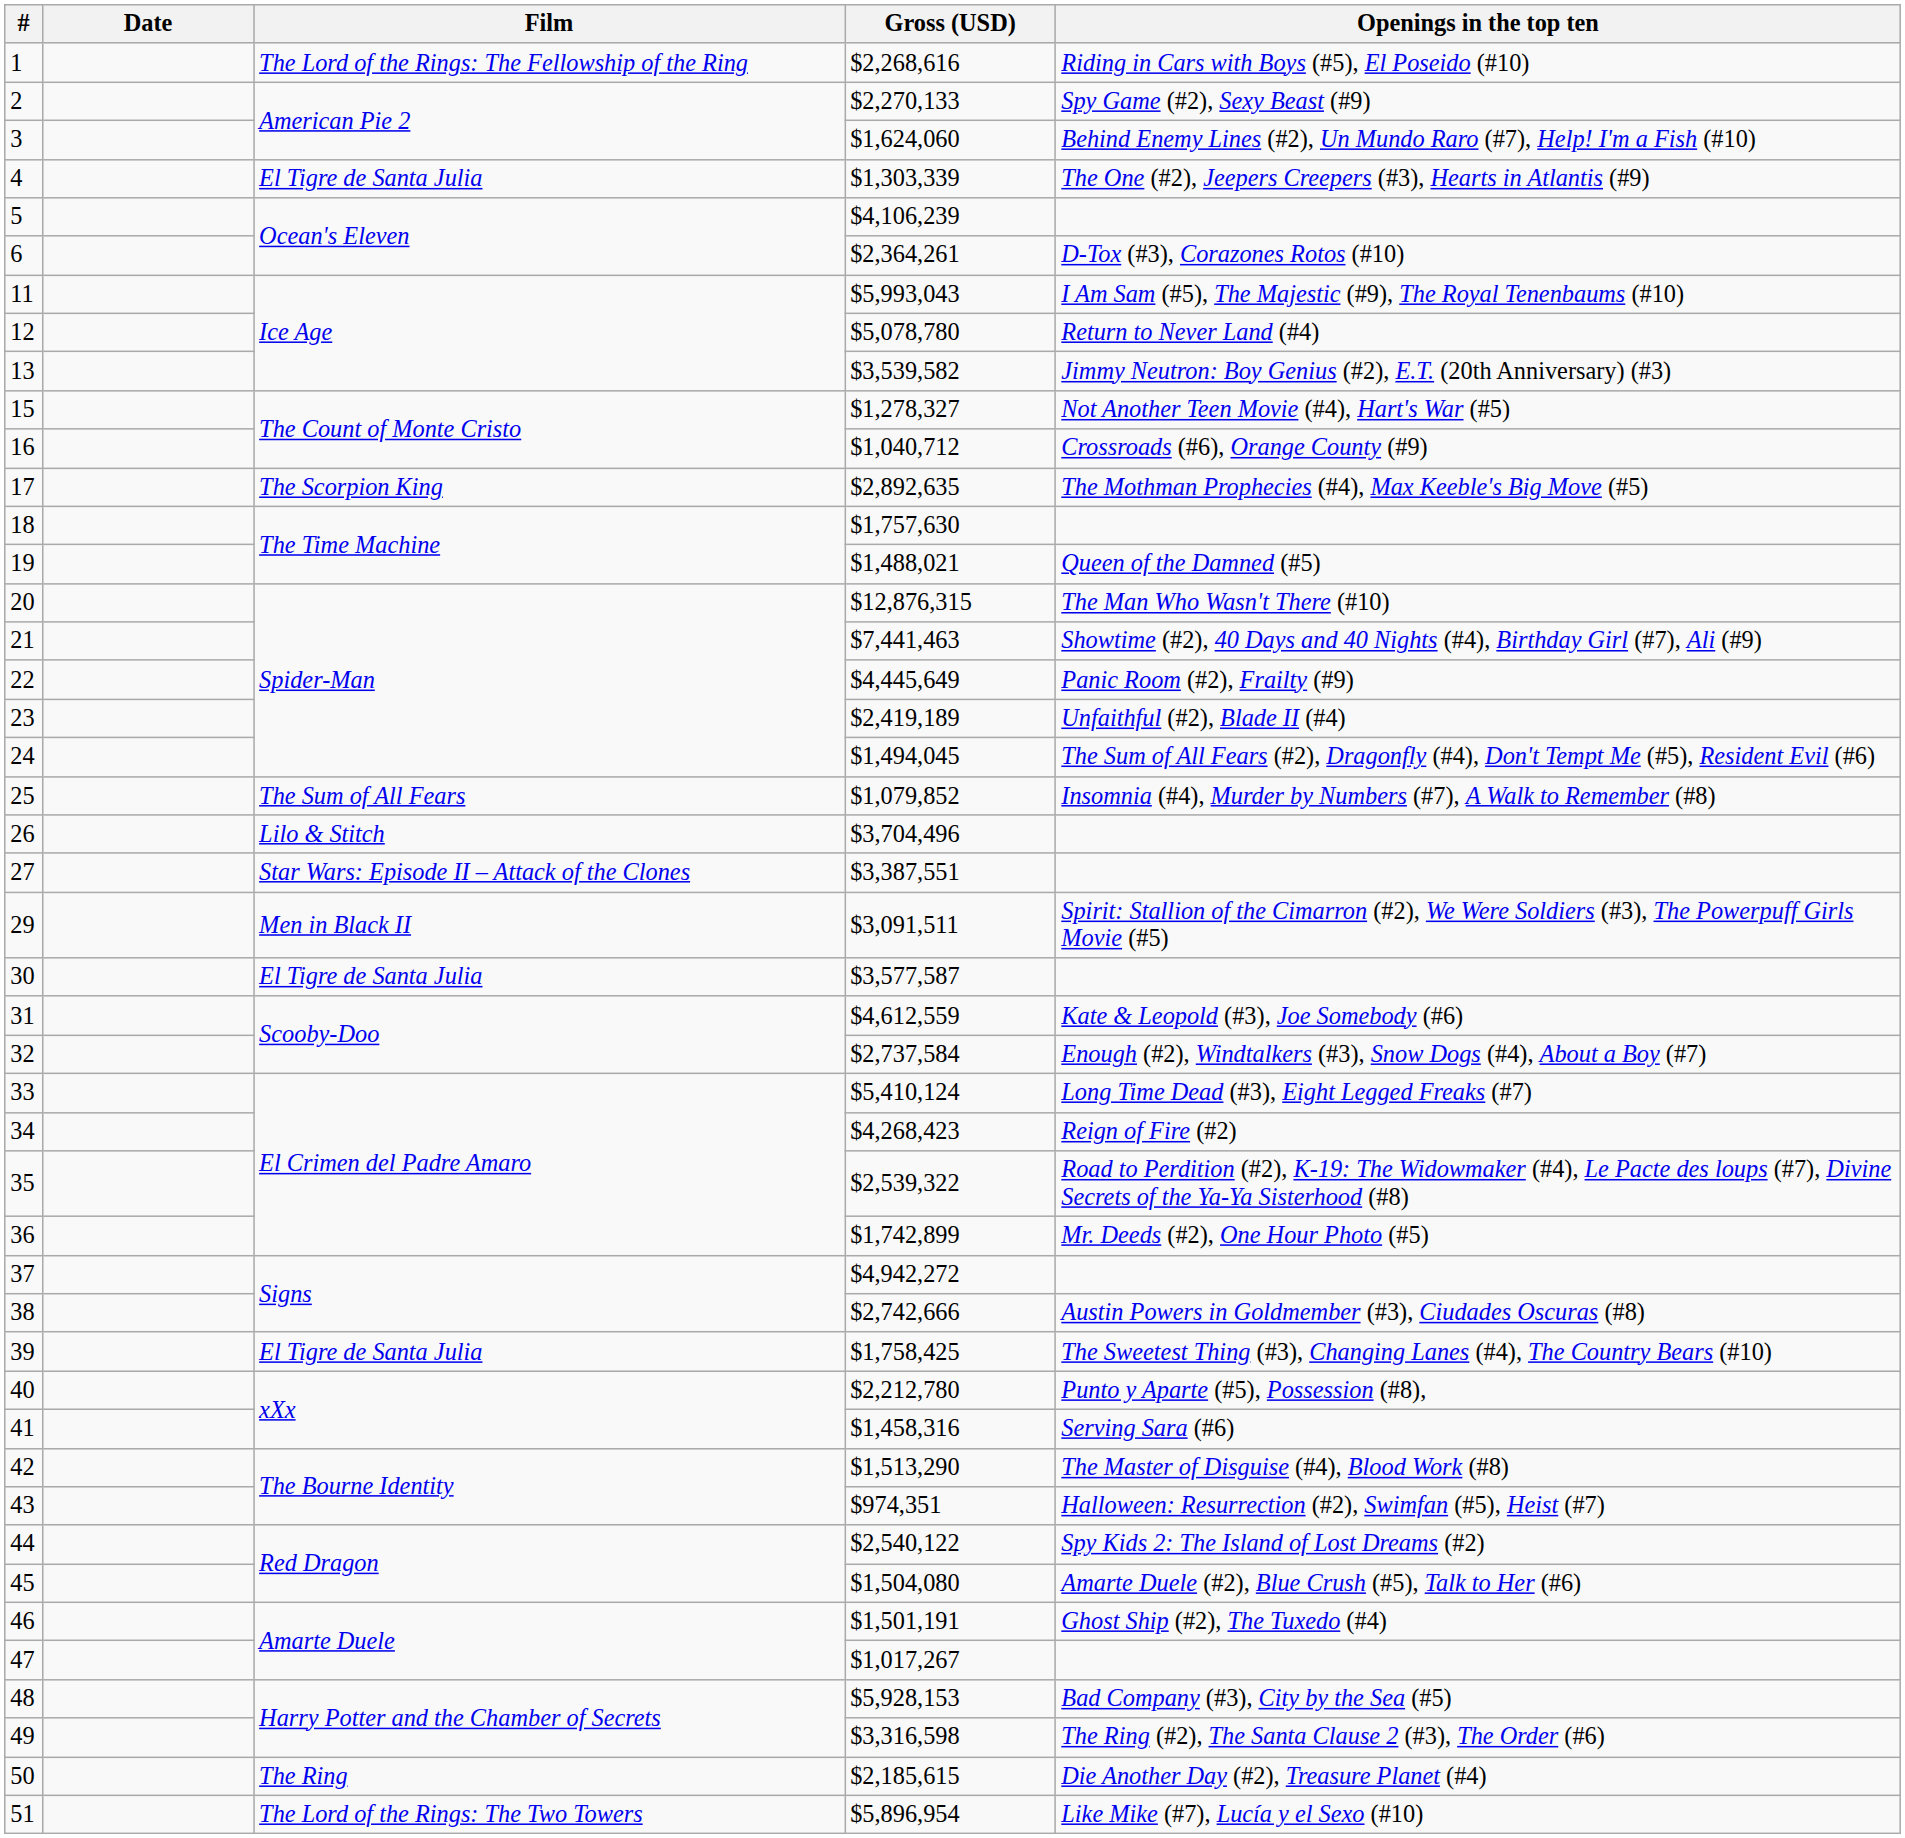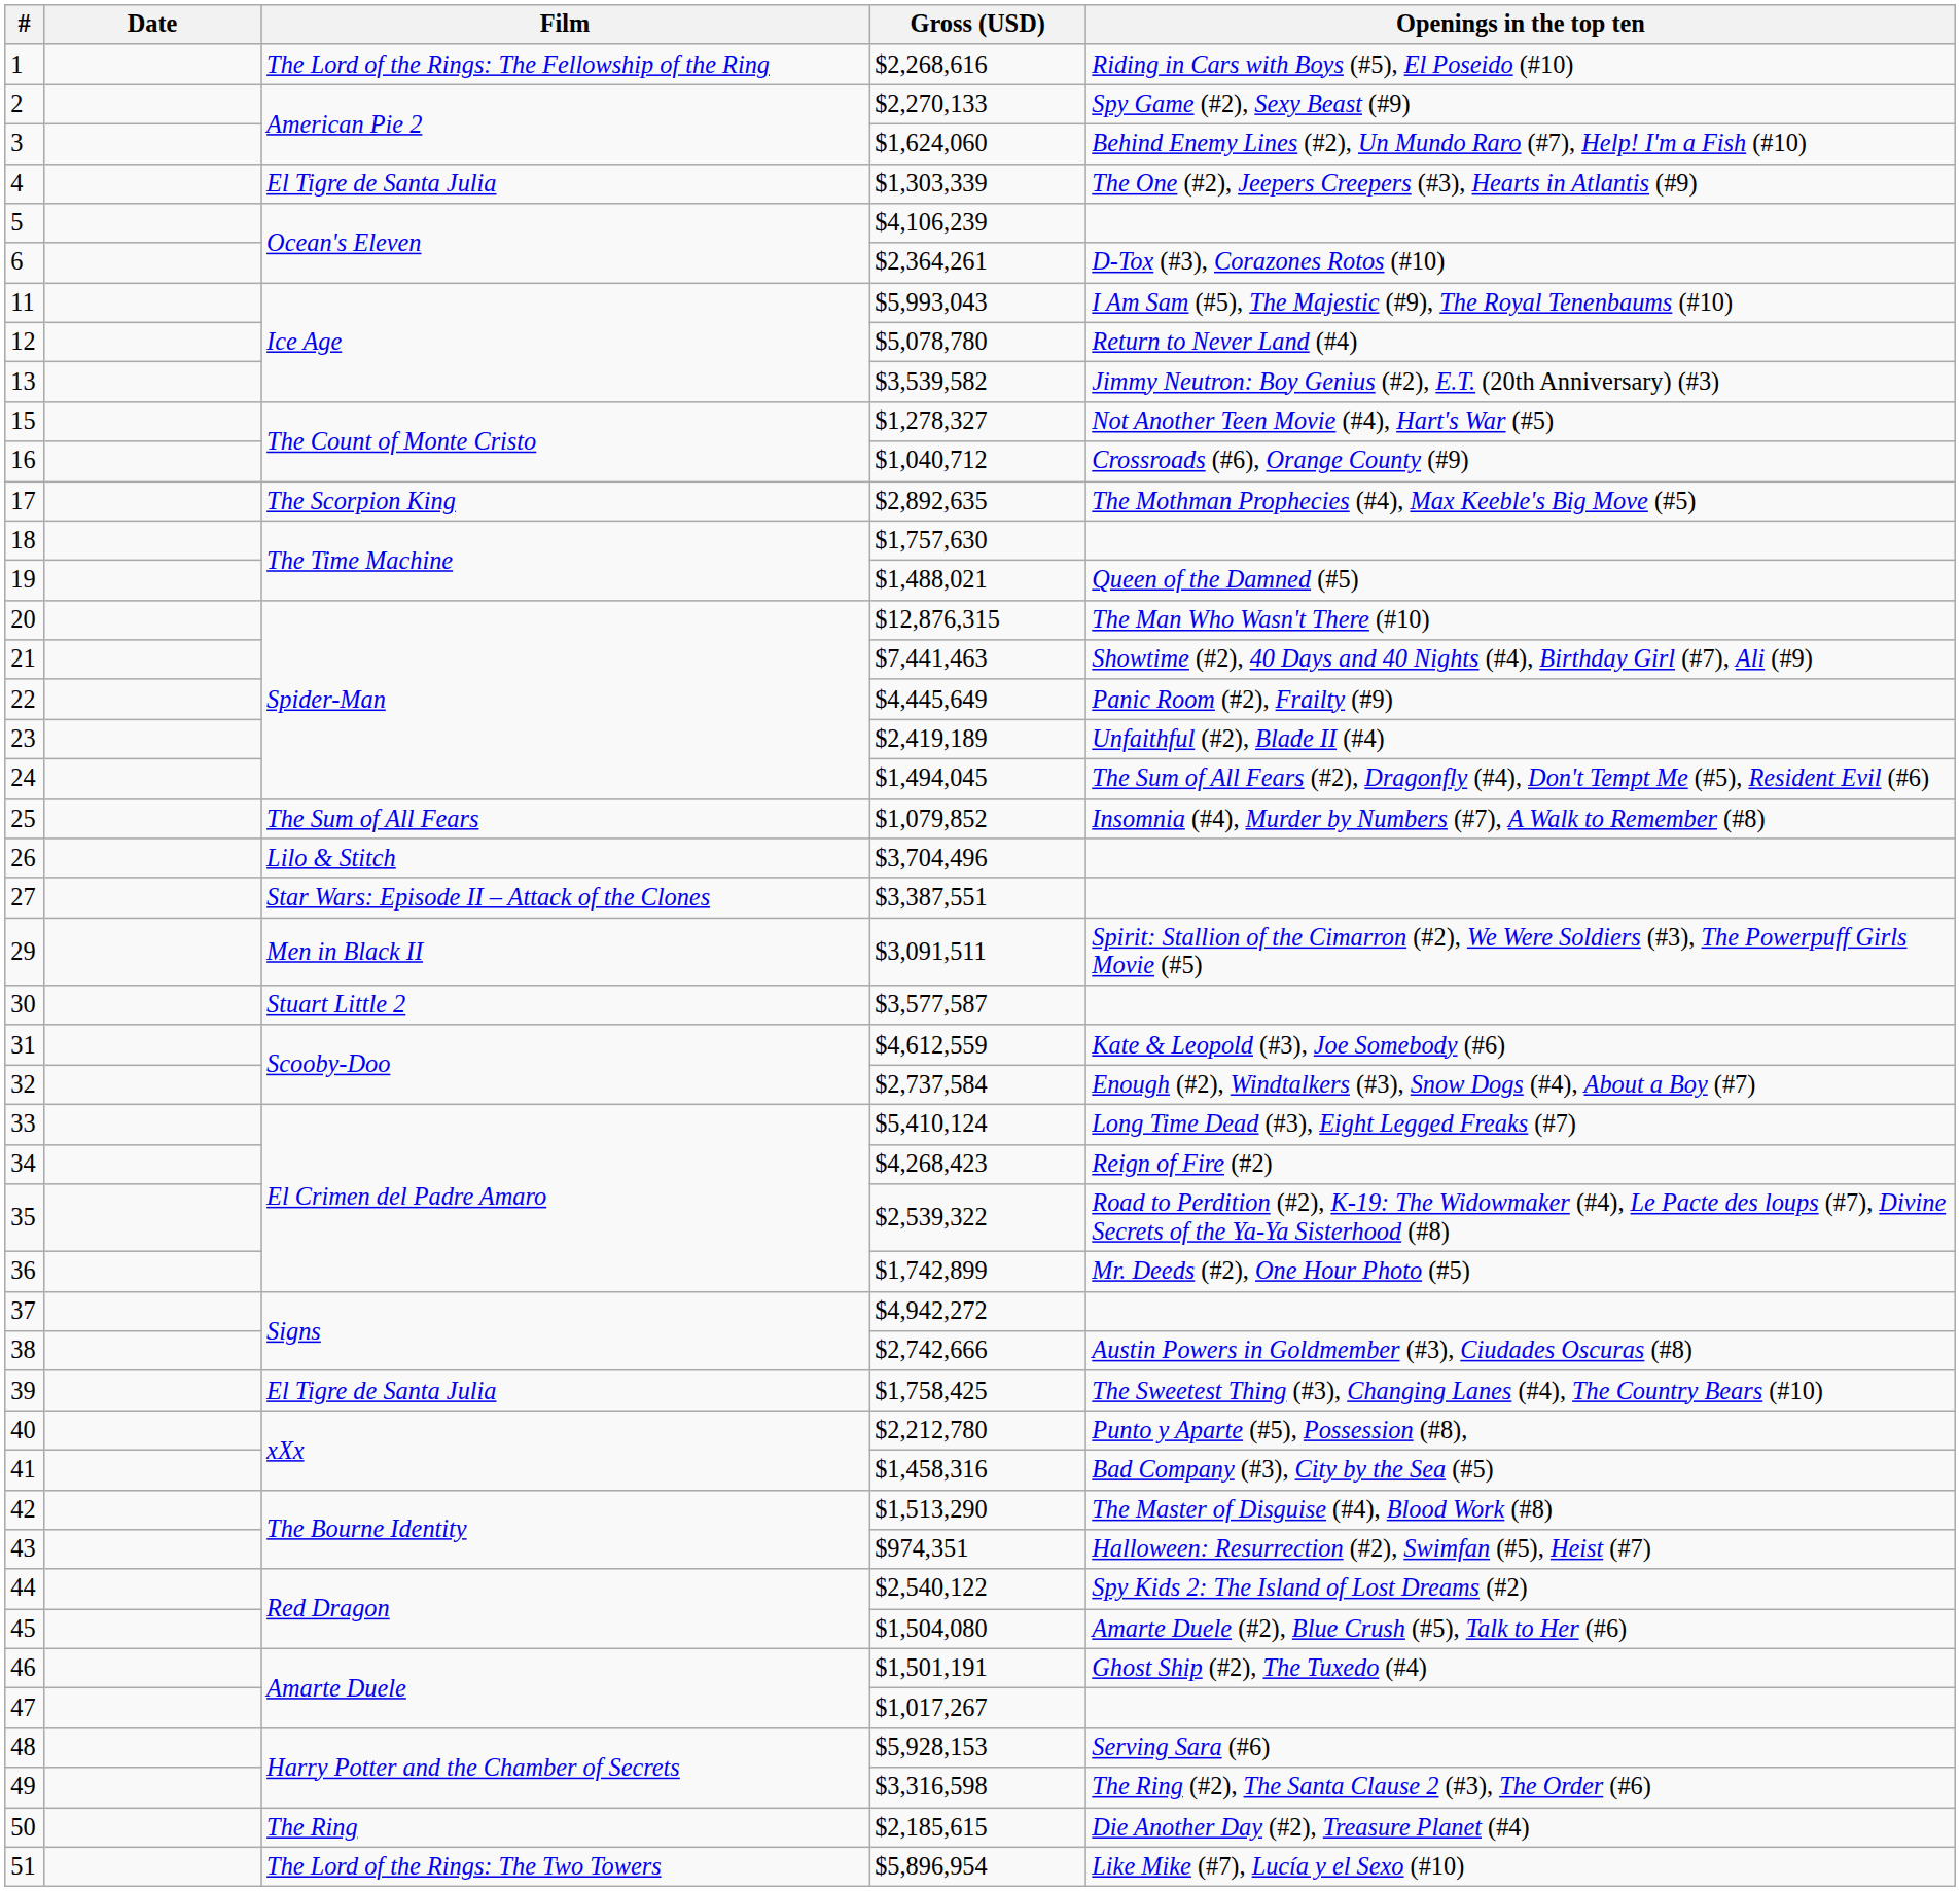30 | Film: El Tigre de Santa Julia -> Stuart Little 2
41 | Openings in the top ten: Serving Sara (#6) -> Bad Company (#3), City by the Sea (#5)
48 | Openings in the top ten: Bad Company (#3), City by the Sea (#5) -> Serving Sara (#6)
